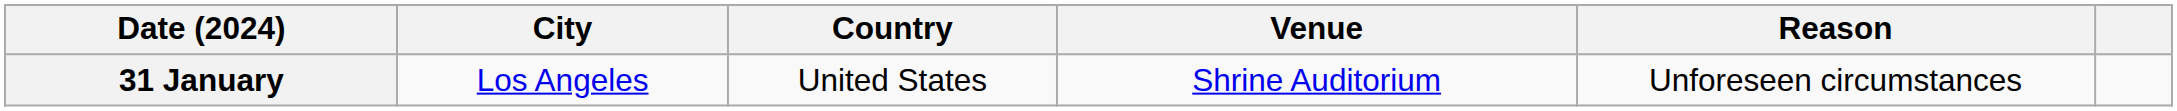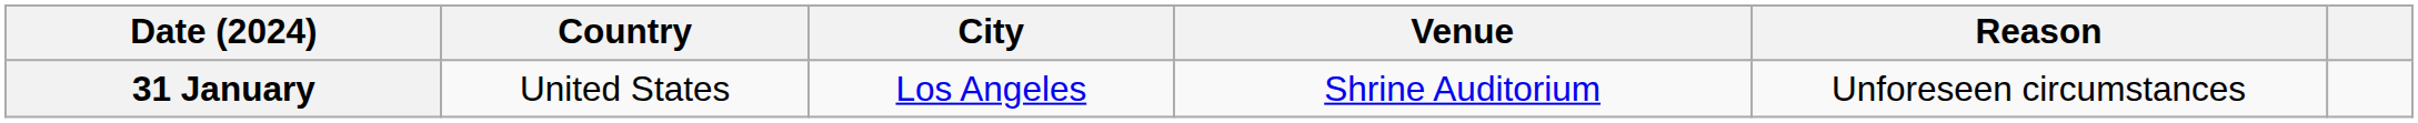columns swapped: City <-> Country
